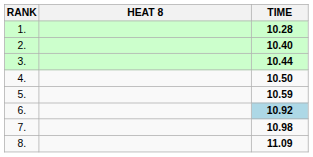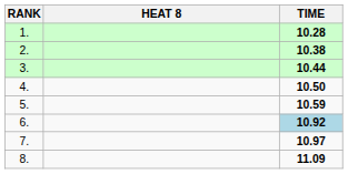2. | TIME: 10.40 -> 10.38
7. | TIME: 10.98 -> 10.97
